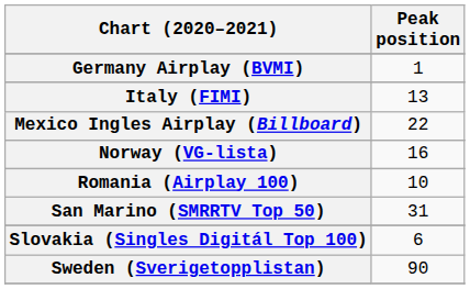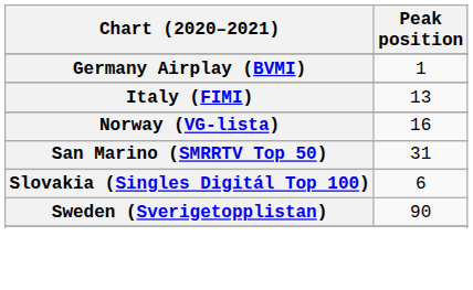- row: Mexico Ingles Airplay (Billboard) | 22
- row: Romania (Airplay 100) | 10
